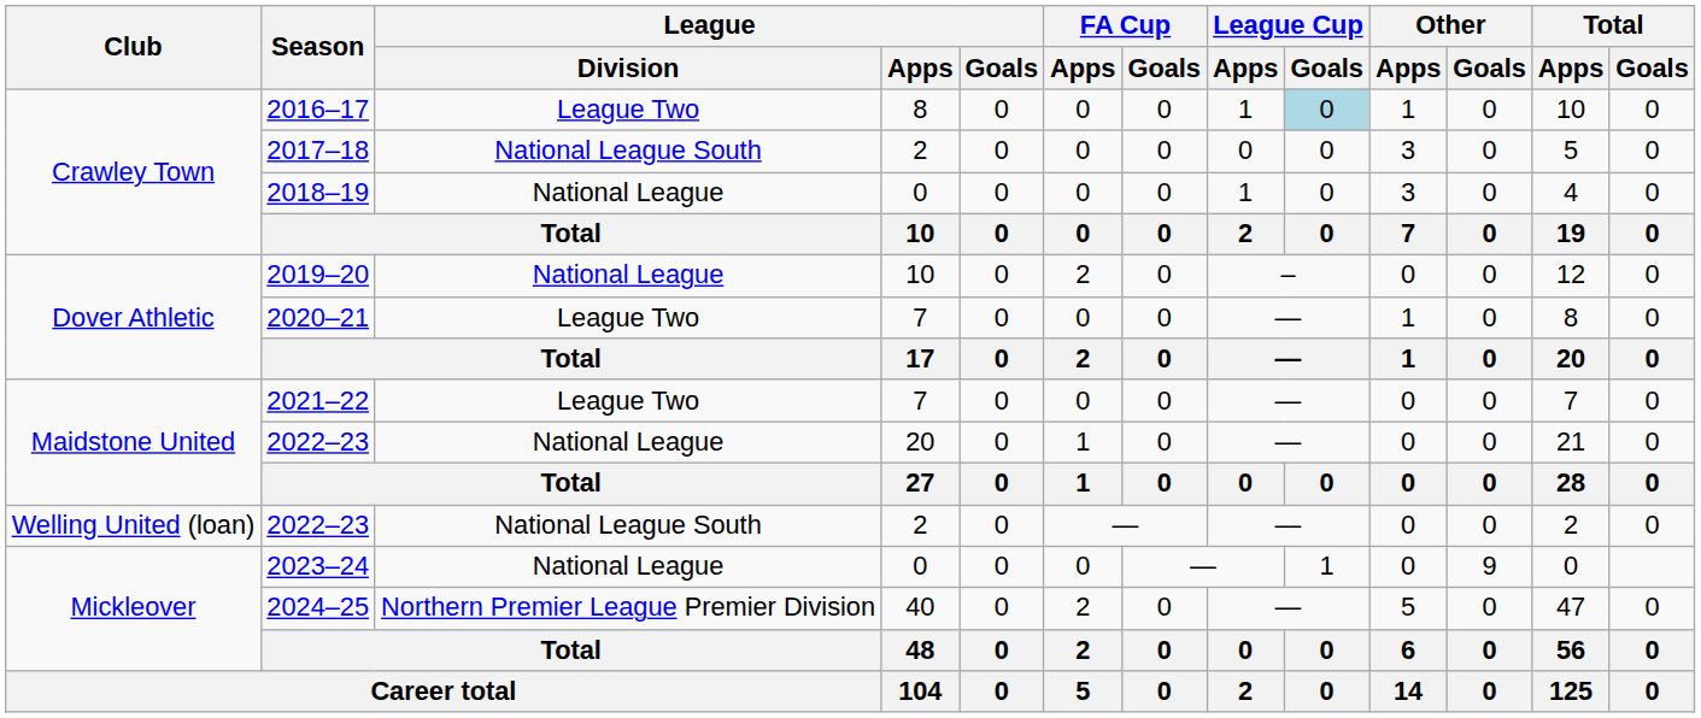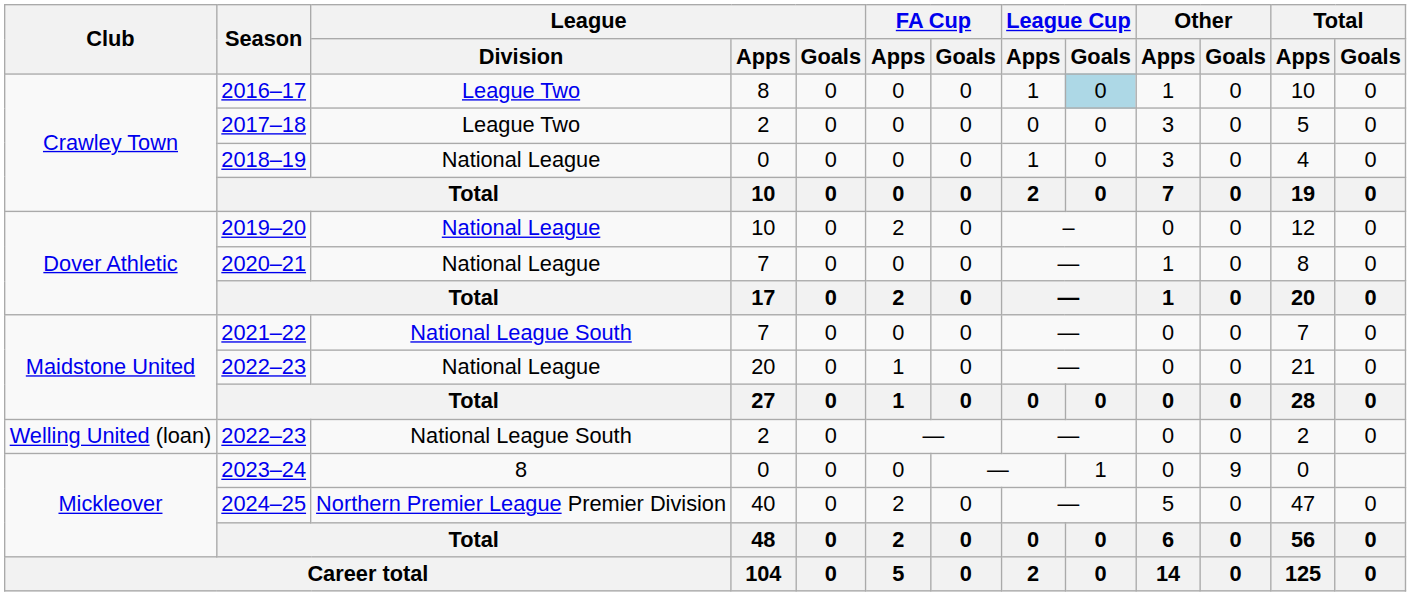2017–18 | League / Division: National League South -> League Two
2020–21 | League / Division: League Two -> National League
2021–22 | League / Division: League Two -> National League South
2023–24 | League / Division: National League -> 8
